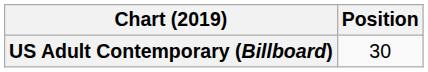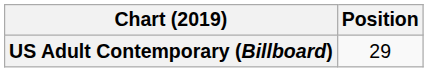US Adult Contemporary (Billboard) | Position: 30 -> 29
